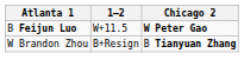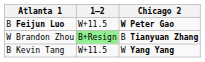W Brandon Zhou | 1–2: no background -> lightgreen background
+ row: B Kevin Tang | W+11.5 | W Yang Yang
